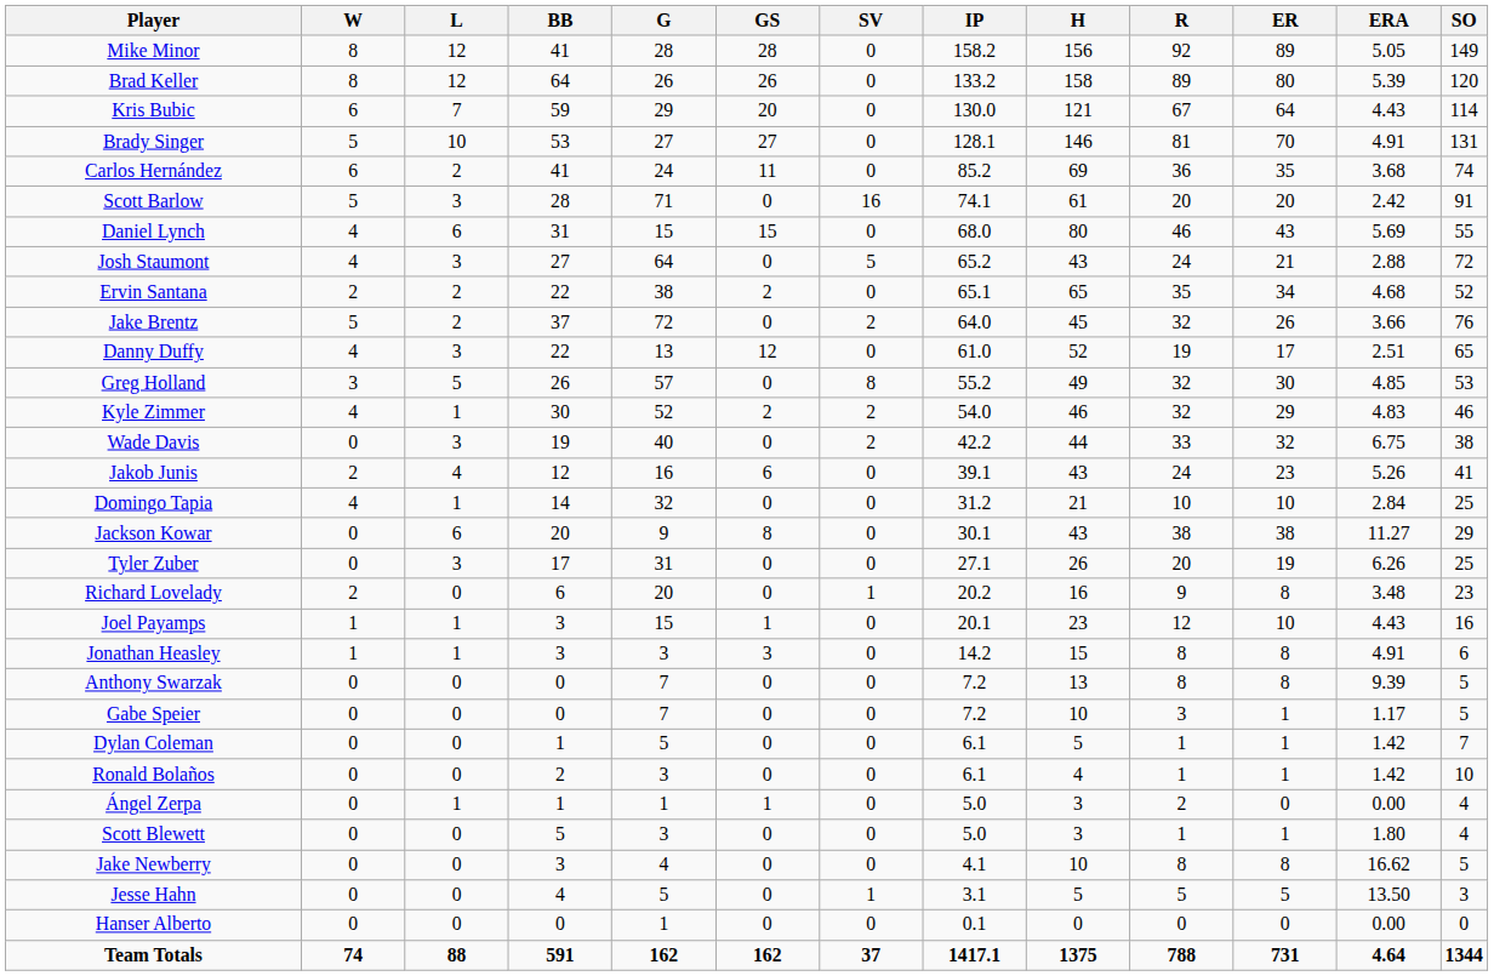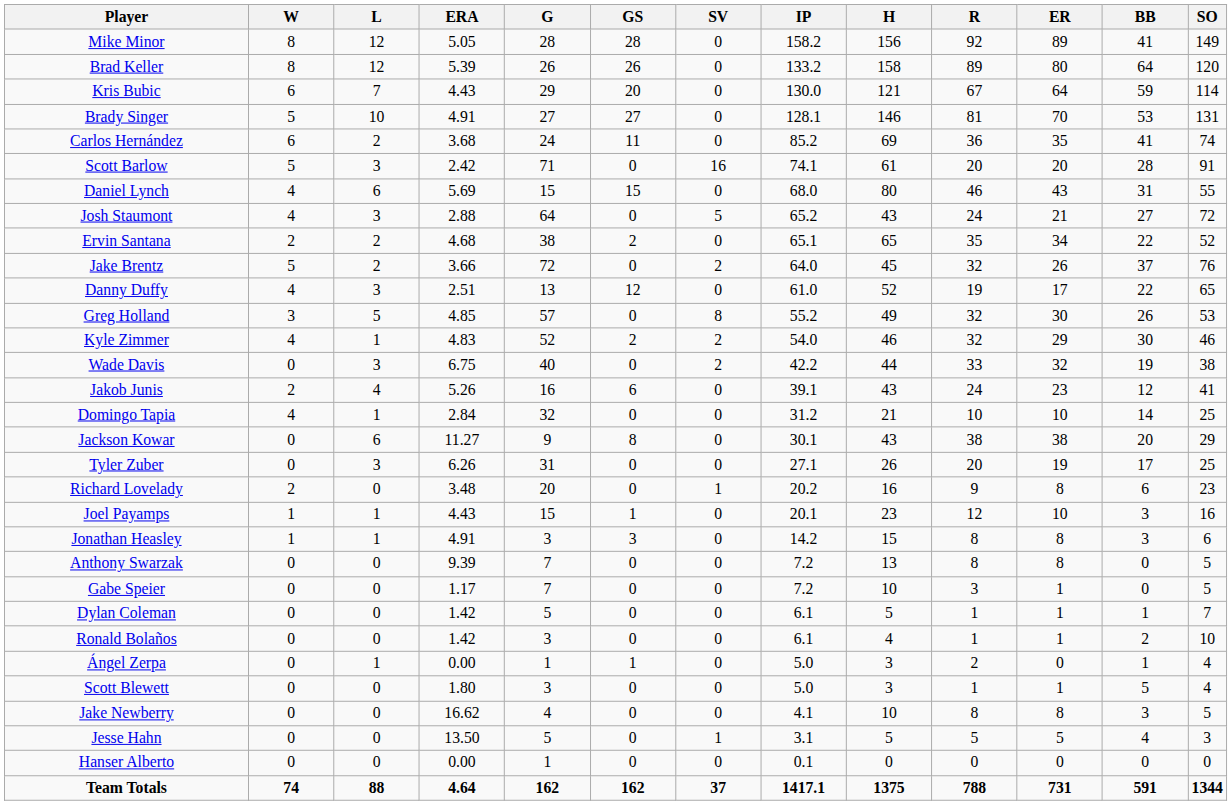columns swapped: ERA <-> BB
